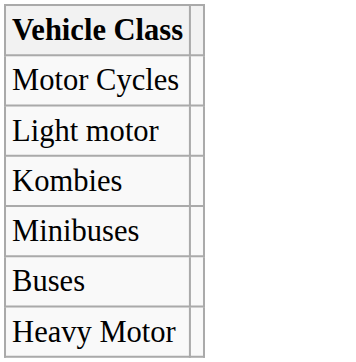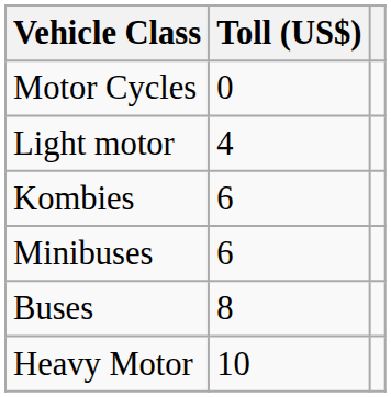+ column: Toll (US$) | 0 | 4 | 6 | 6 | 8 | 10
